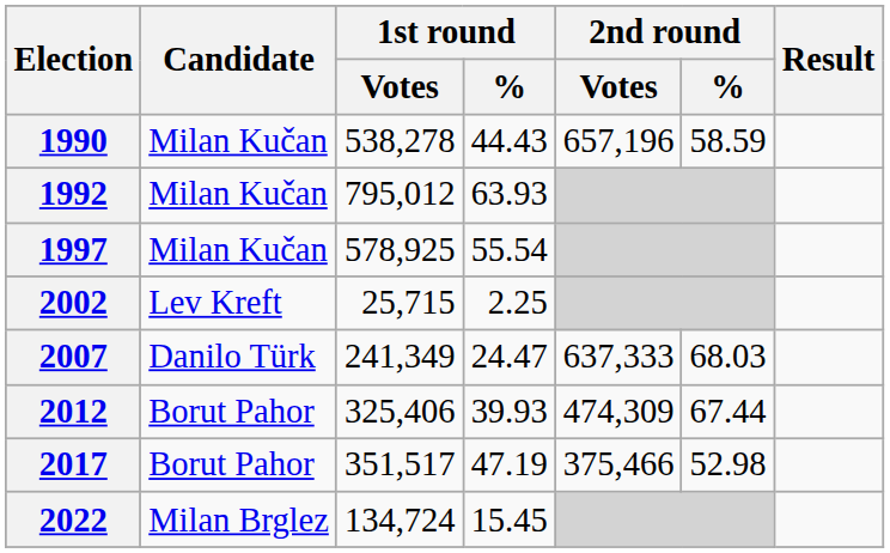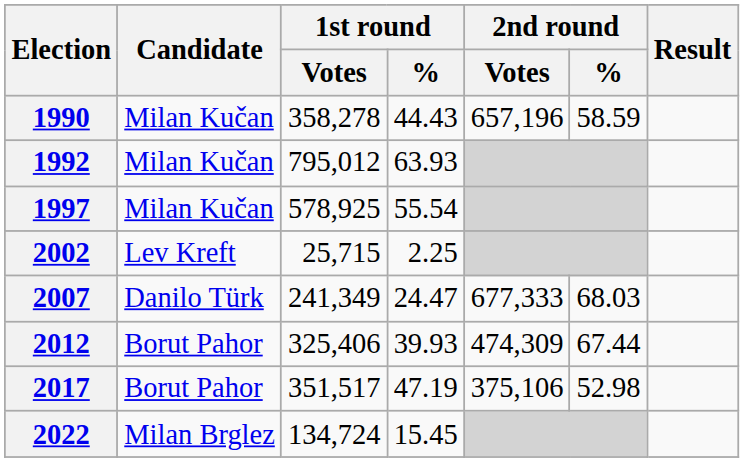1990 | 1st round / Votes: 538,278 -> 358,278
2007 | 2nd round / Votes: 637,333 -> 677,333
2017 | 2nd round / Votes: 375,466 -> 375,106
